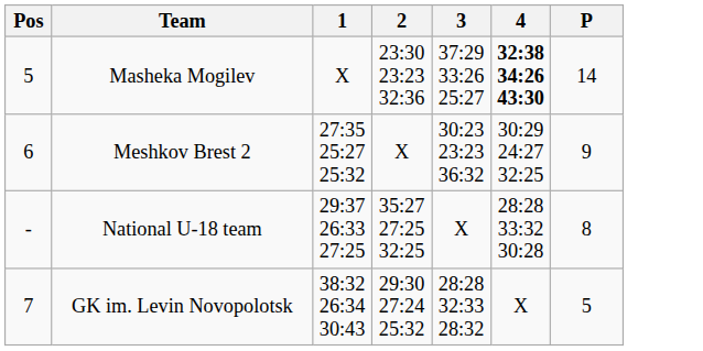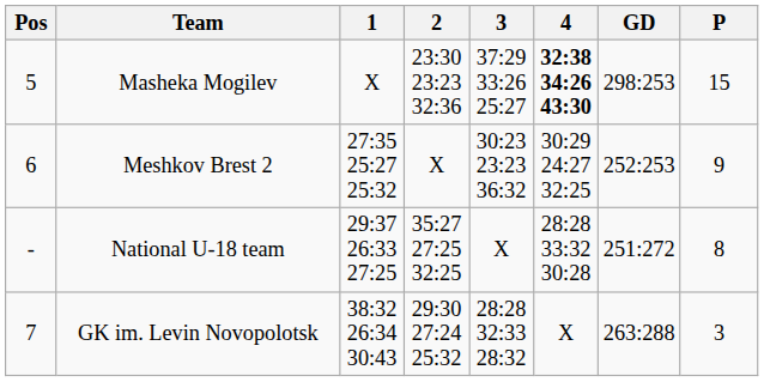+ column: GD | 298:253 | 252:253 | 251:272 | 263:288
Masheka Mogilev | P: 14 -> 15
GK im. Levin Novopolotsk | P: 5 -> 3
